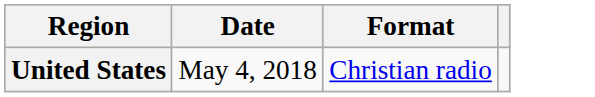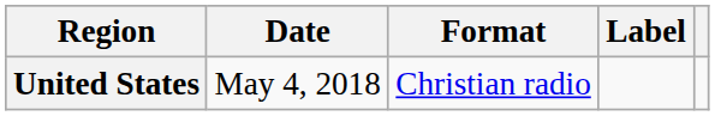+ column: Label
